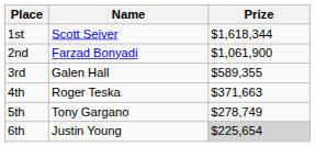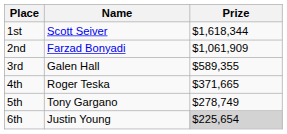2nd | Prize: $1,061,900 -> $1,061,909
4th | Prize: $371,663 -> $371,665
